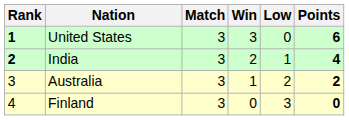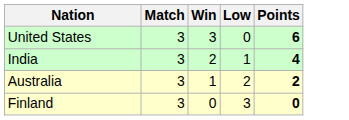- column: Rank | 1 | 2 | 3 | 4
